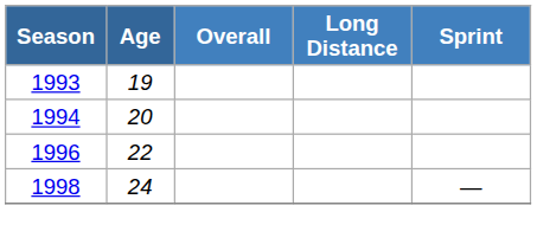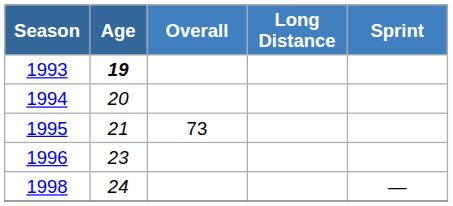1993 | Age: normal -> bold
+ row: 1995 | 21 | 73
1996 | Age: 22 -> 23
